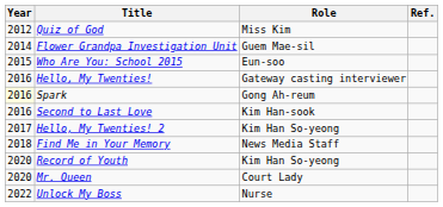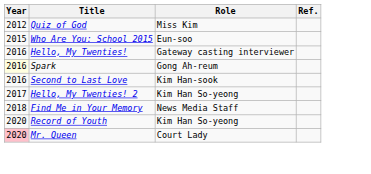- row: 2014 | Flower Grandpa Investigation Unit | Guem Mae-sil
Mr. Queen | Year: no background -> pink background
- row: 2022 | Unlock My Boss | Nurse
